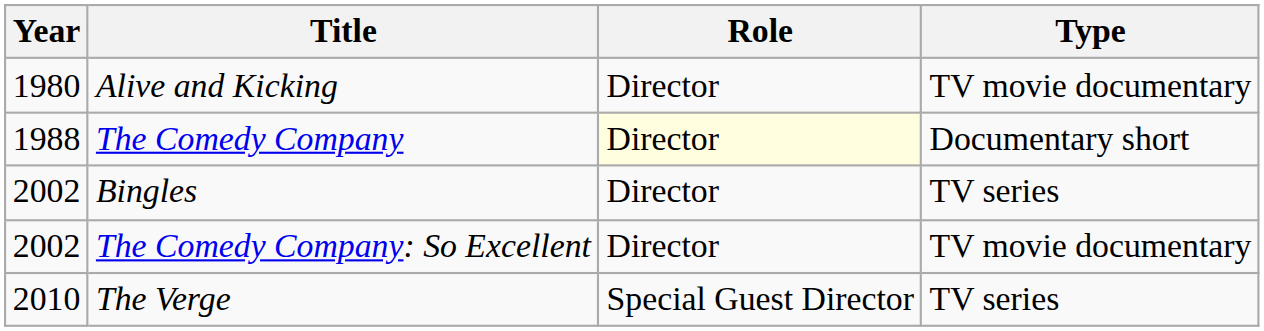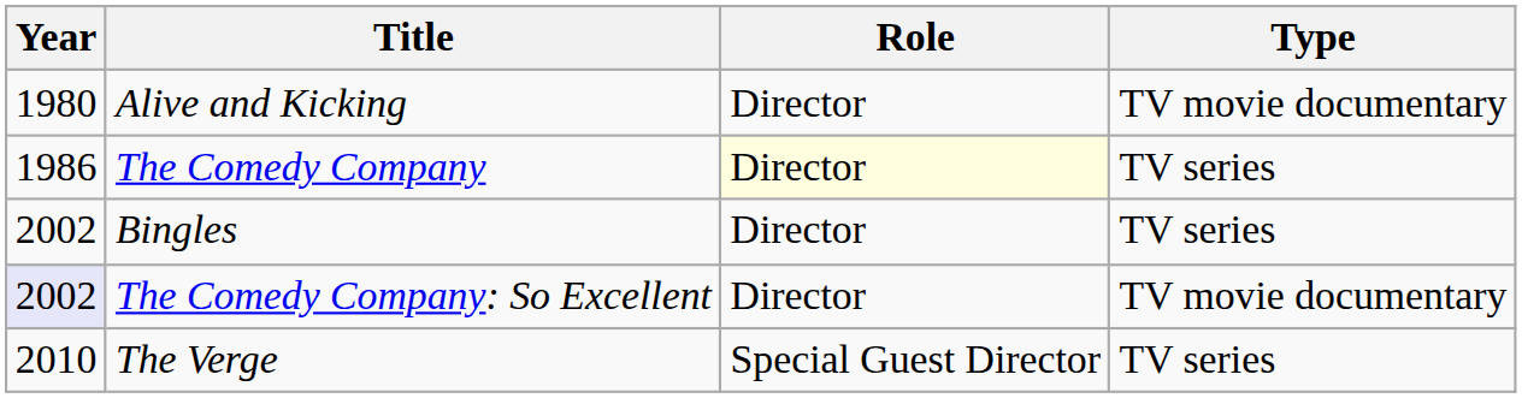The Comedy Company | Year: 1988 -> 1986
The Comedy Company | Type: Documentary short -> TV series
The Comedy Company: So Excellent | Year: no background -> lavender background
